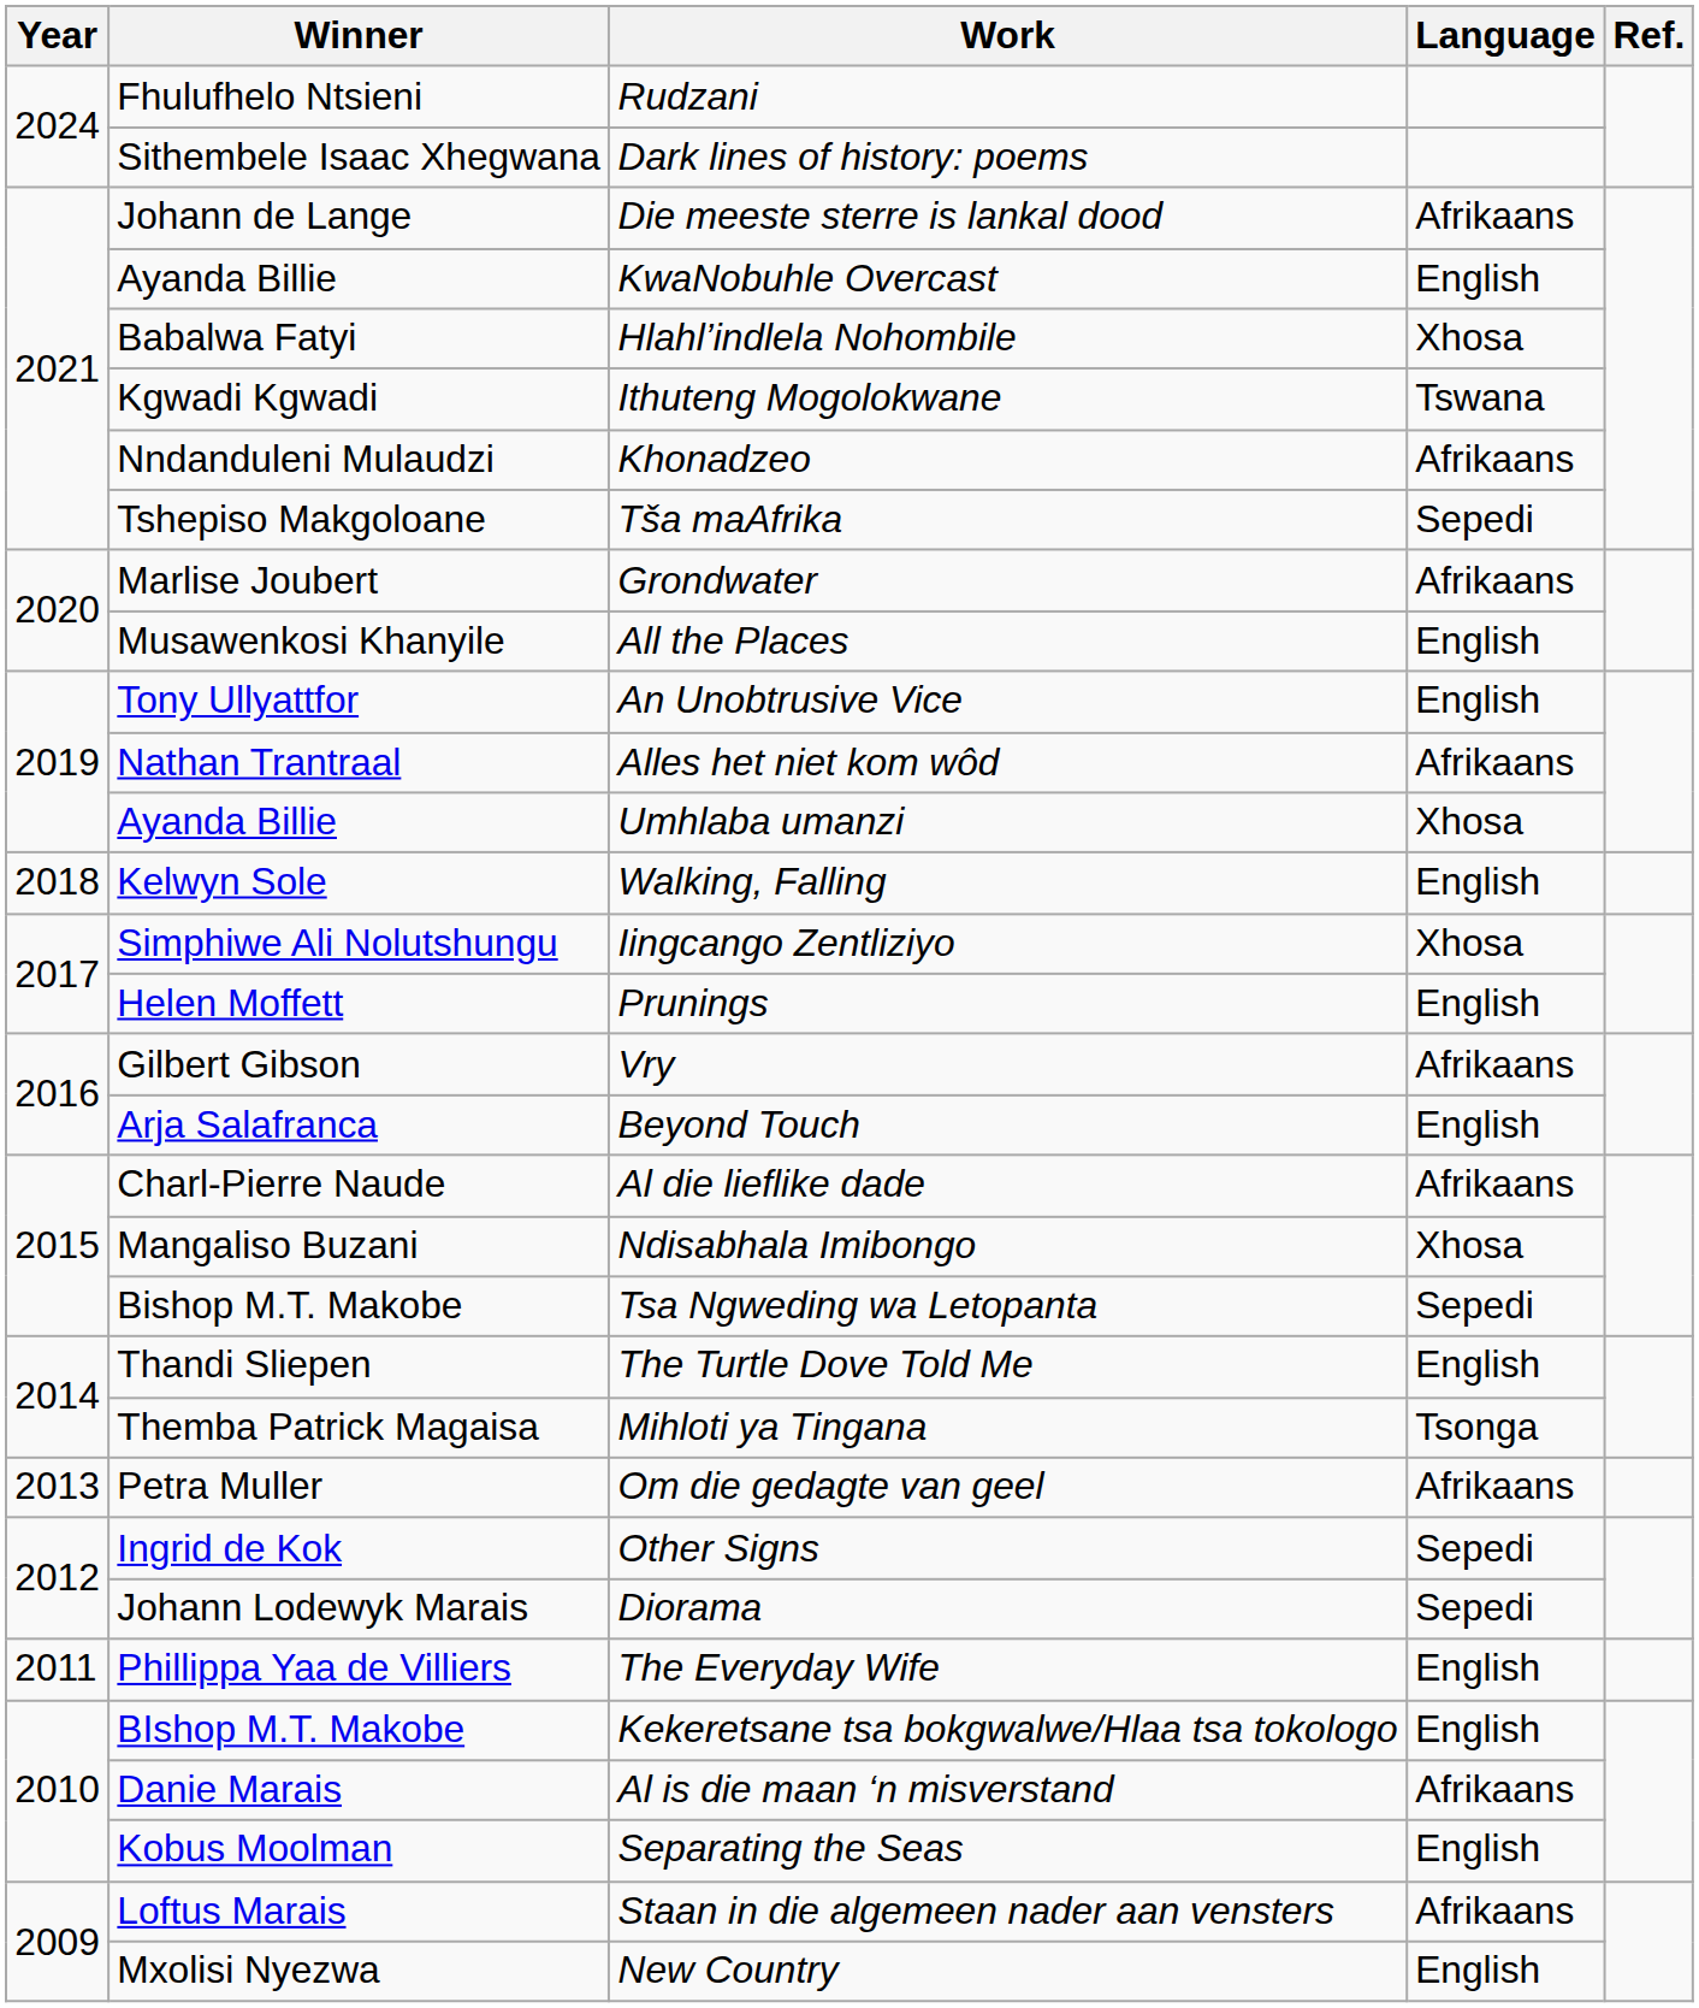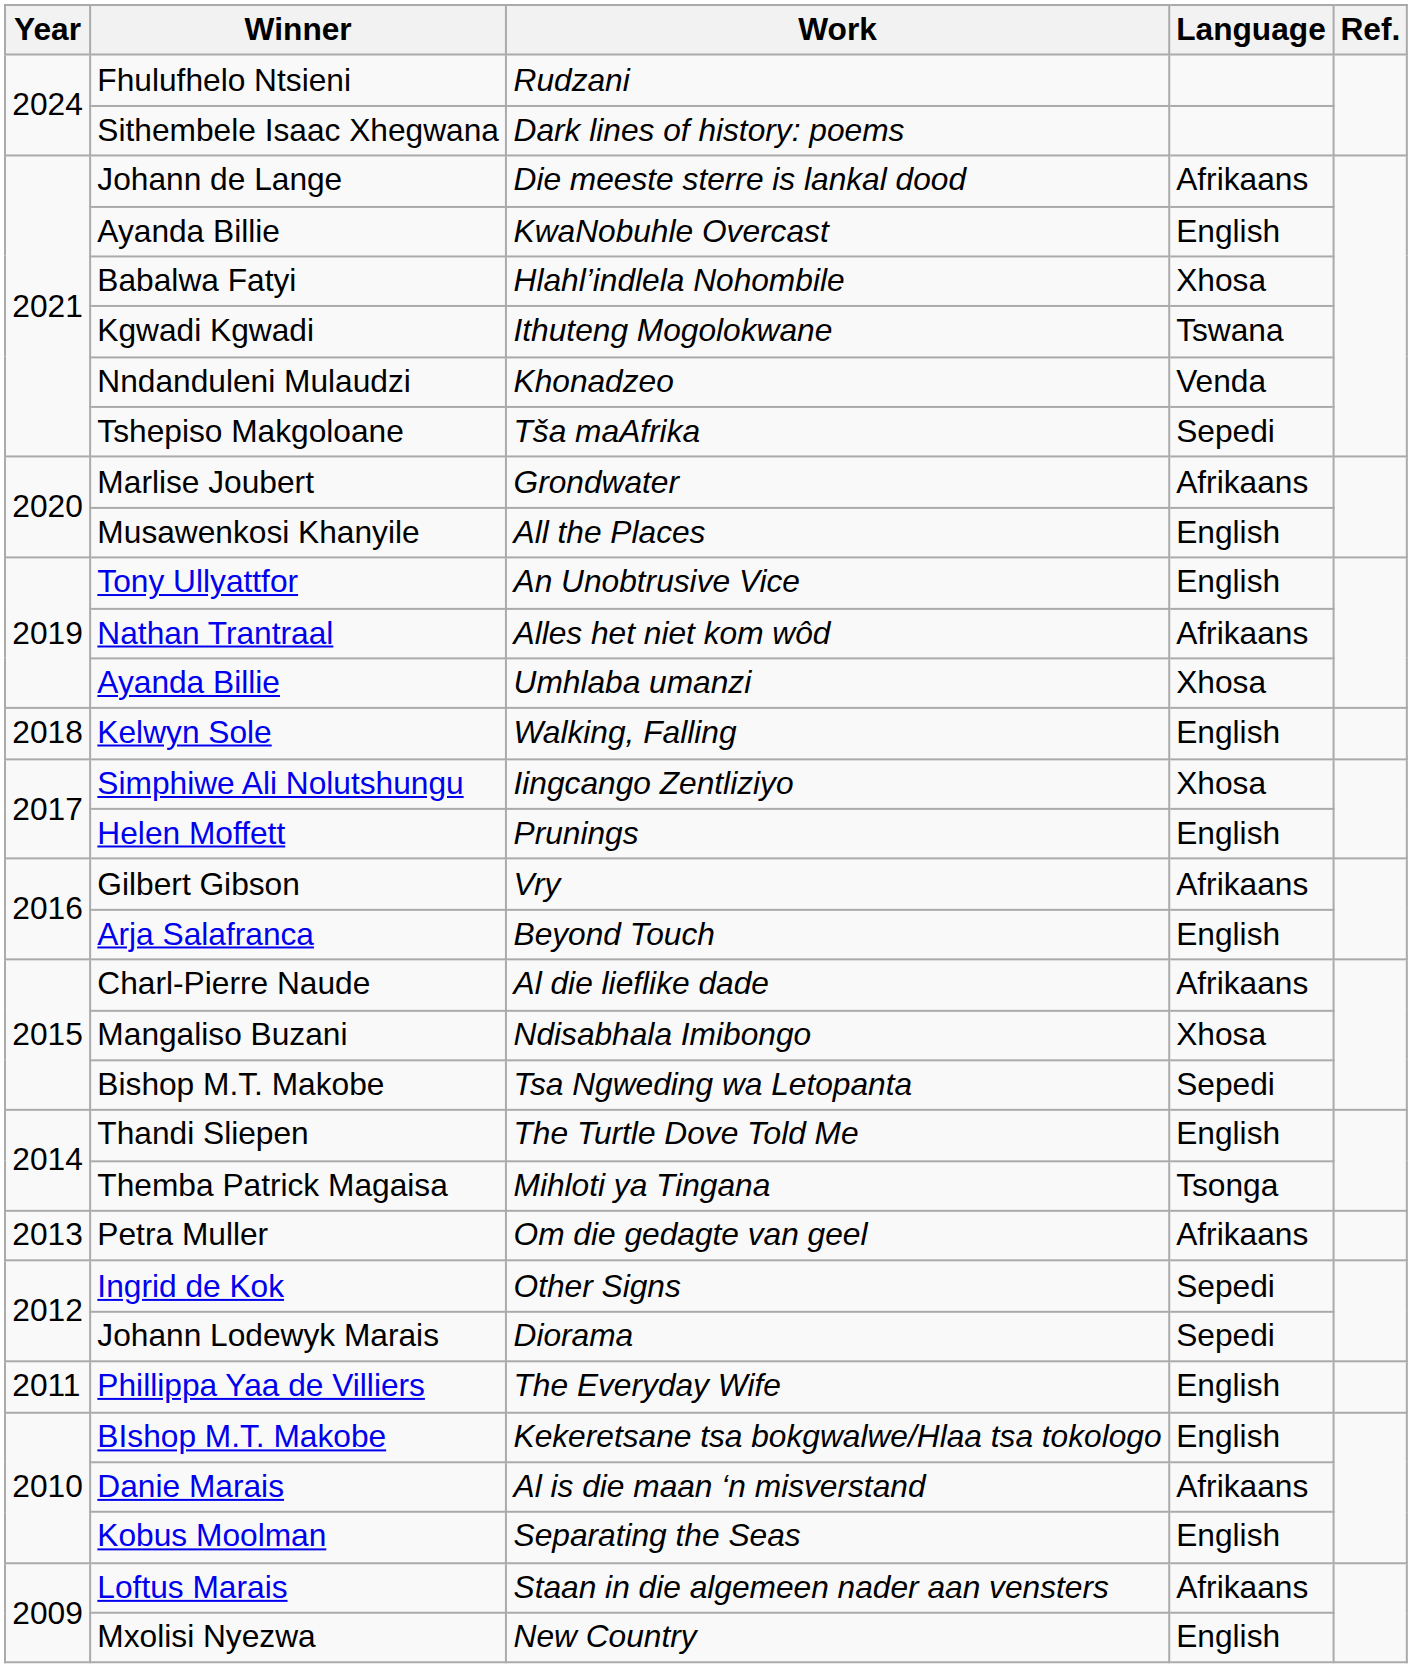Khonadzeo | Language: Afrikaans -> Venda
